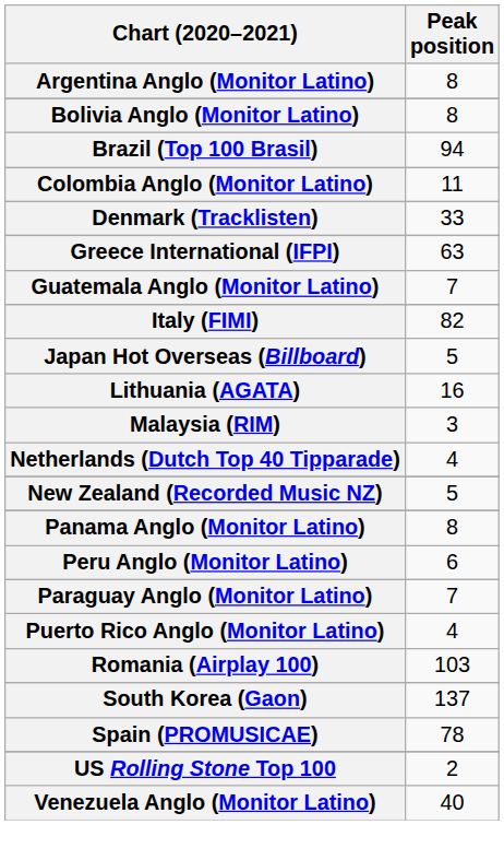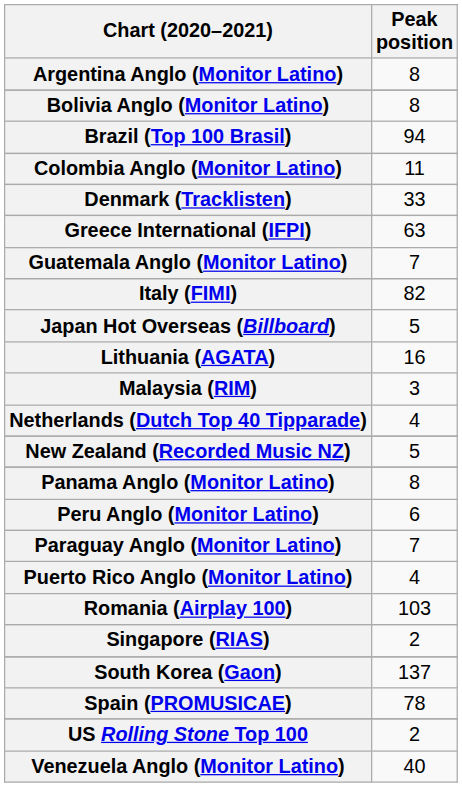+ row: Singapore (RIAS) | 2
